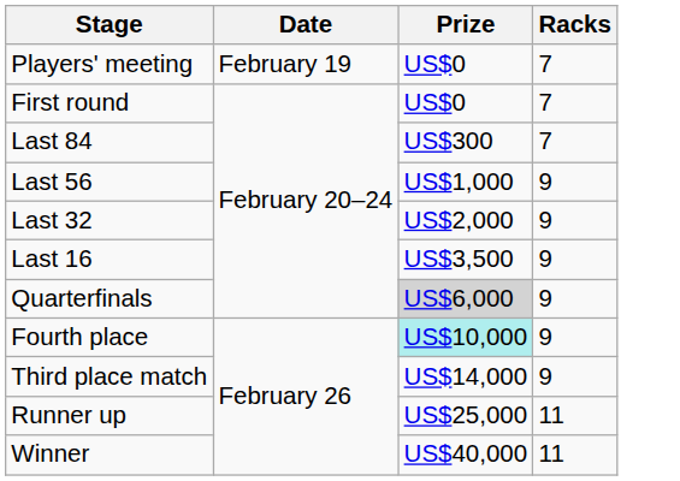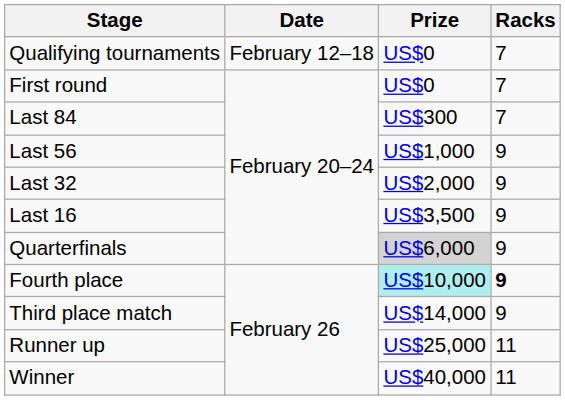+ row: Qualifying tournaments | February 12–18 | US$0 | 7
- row: Players' meeting | February 19 | US$0 | 7
Fourth place | Racks: normal -> bold
